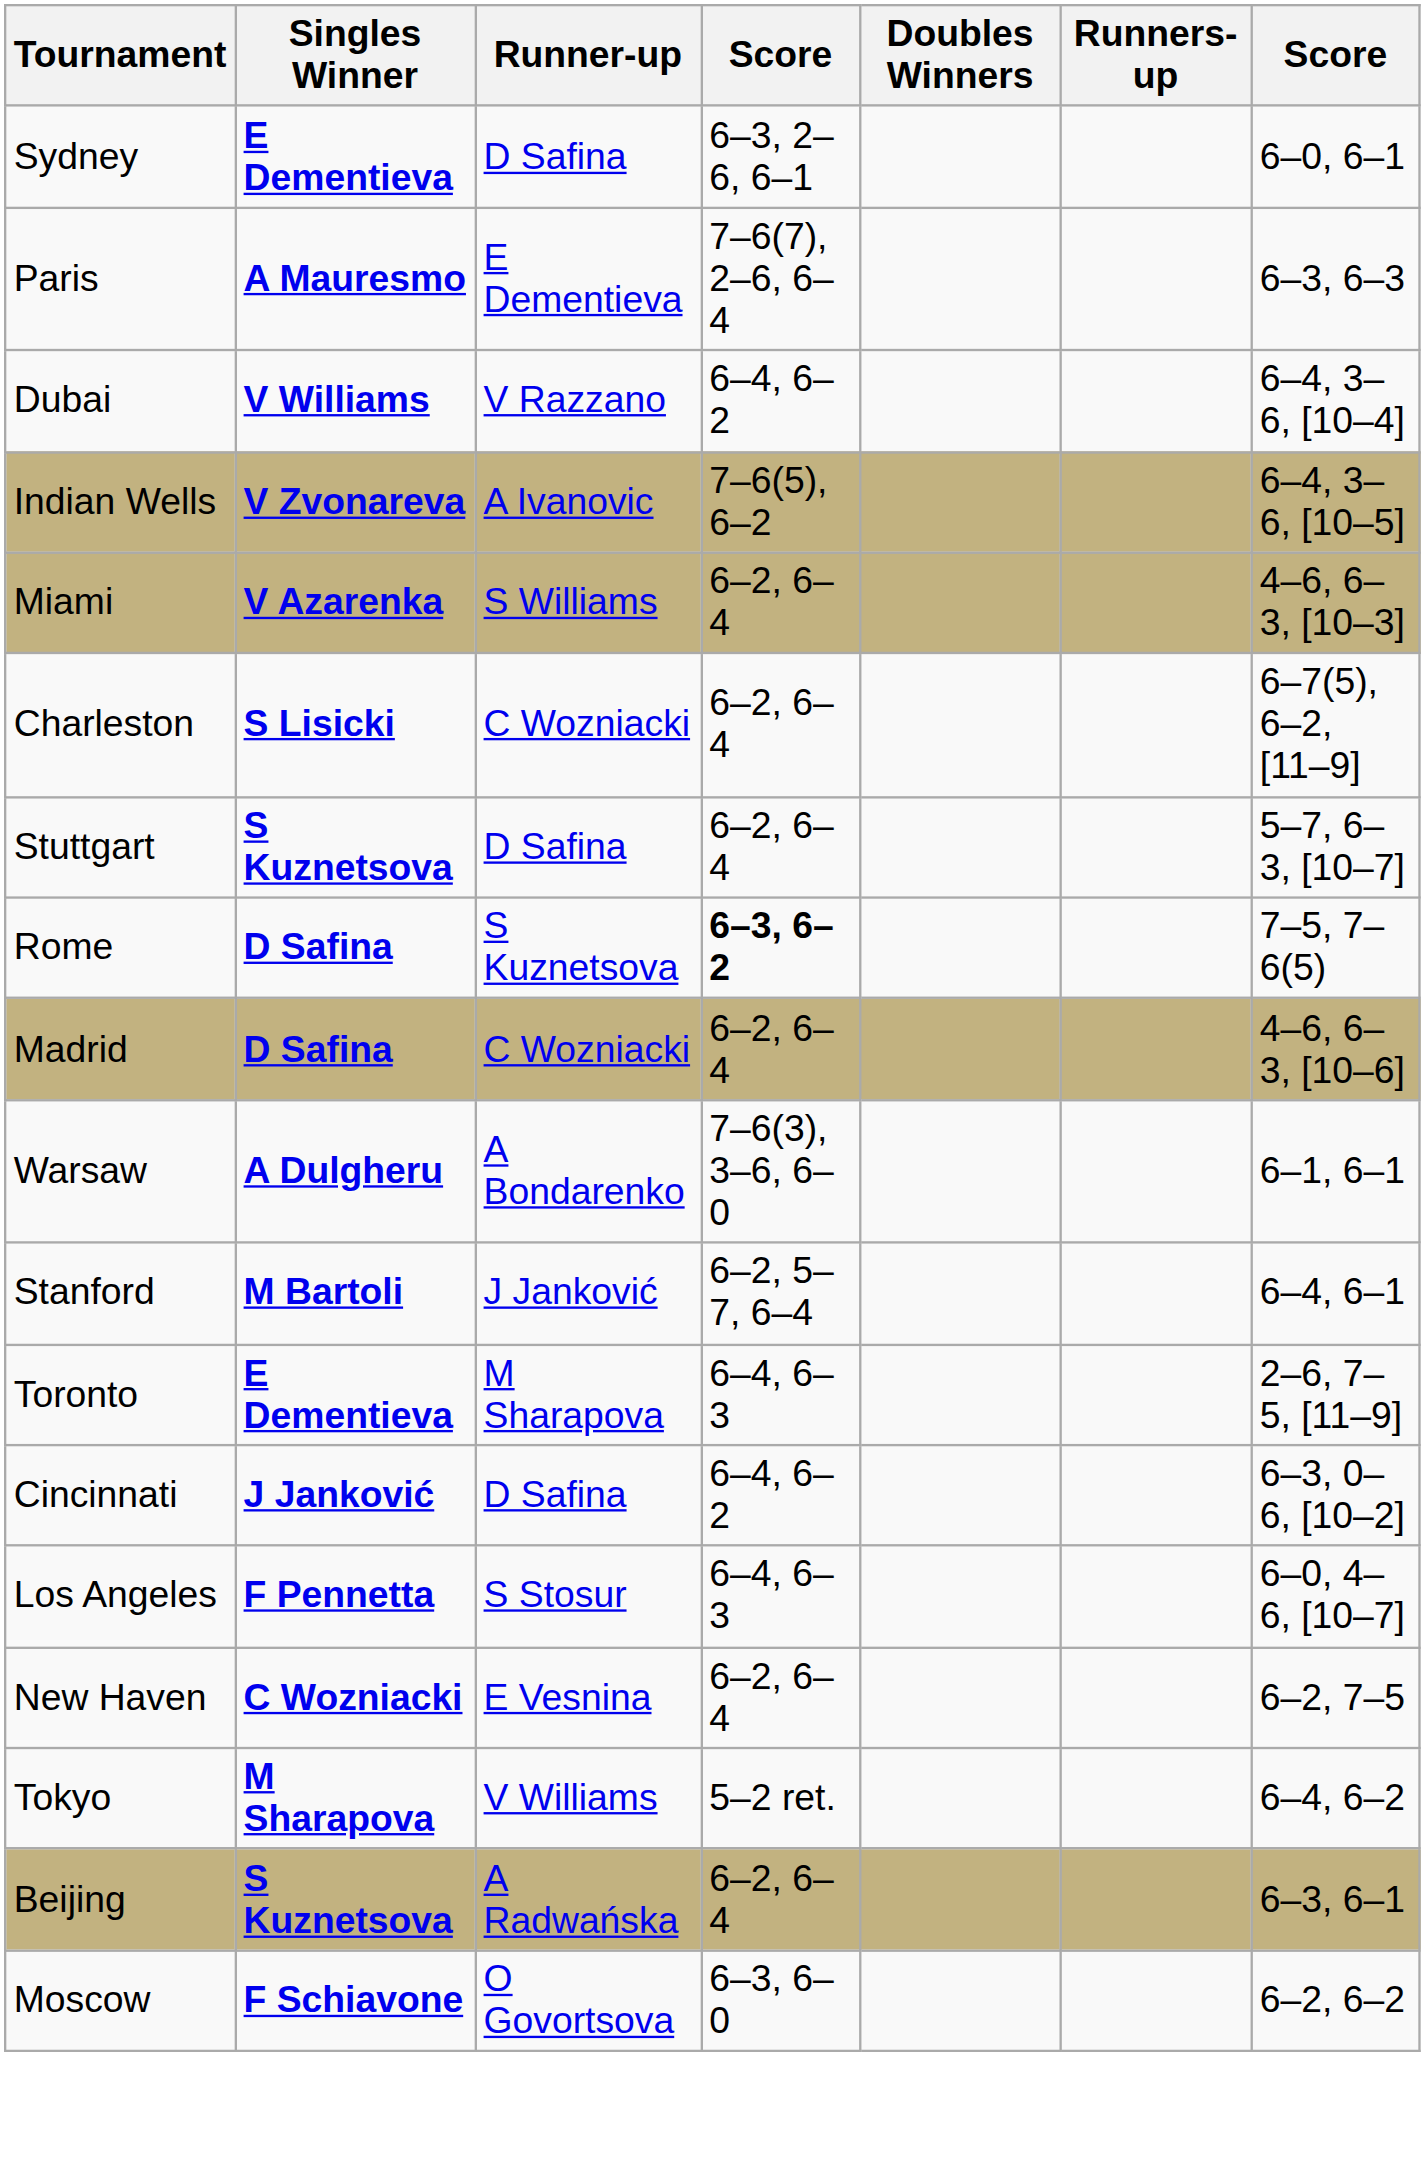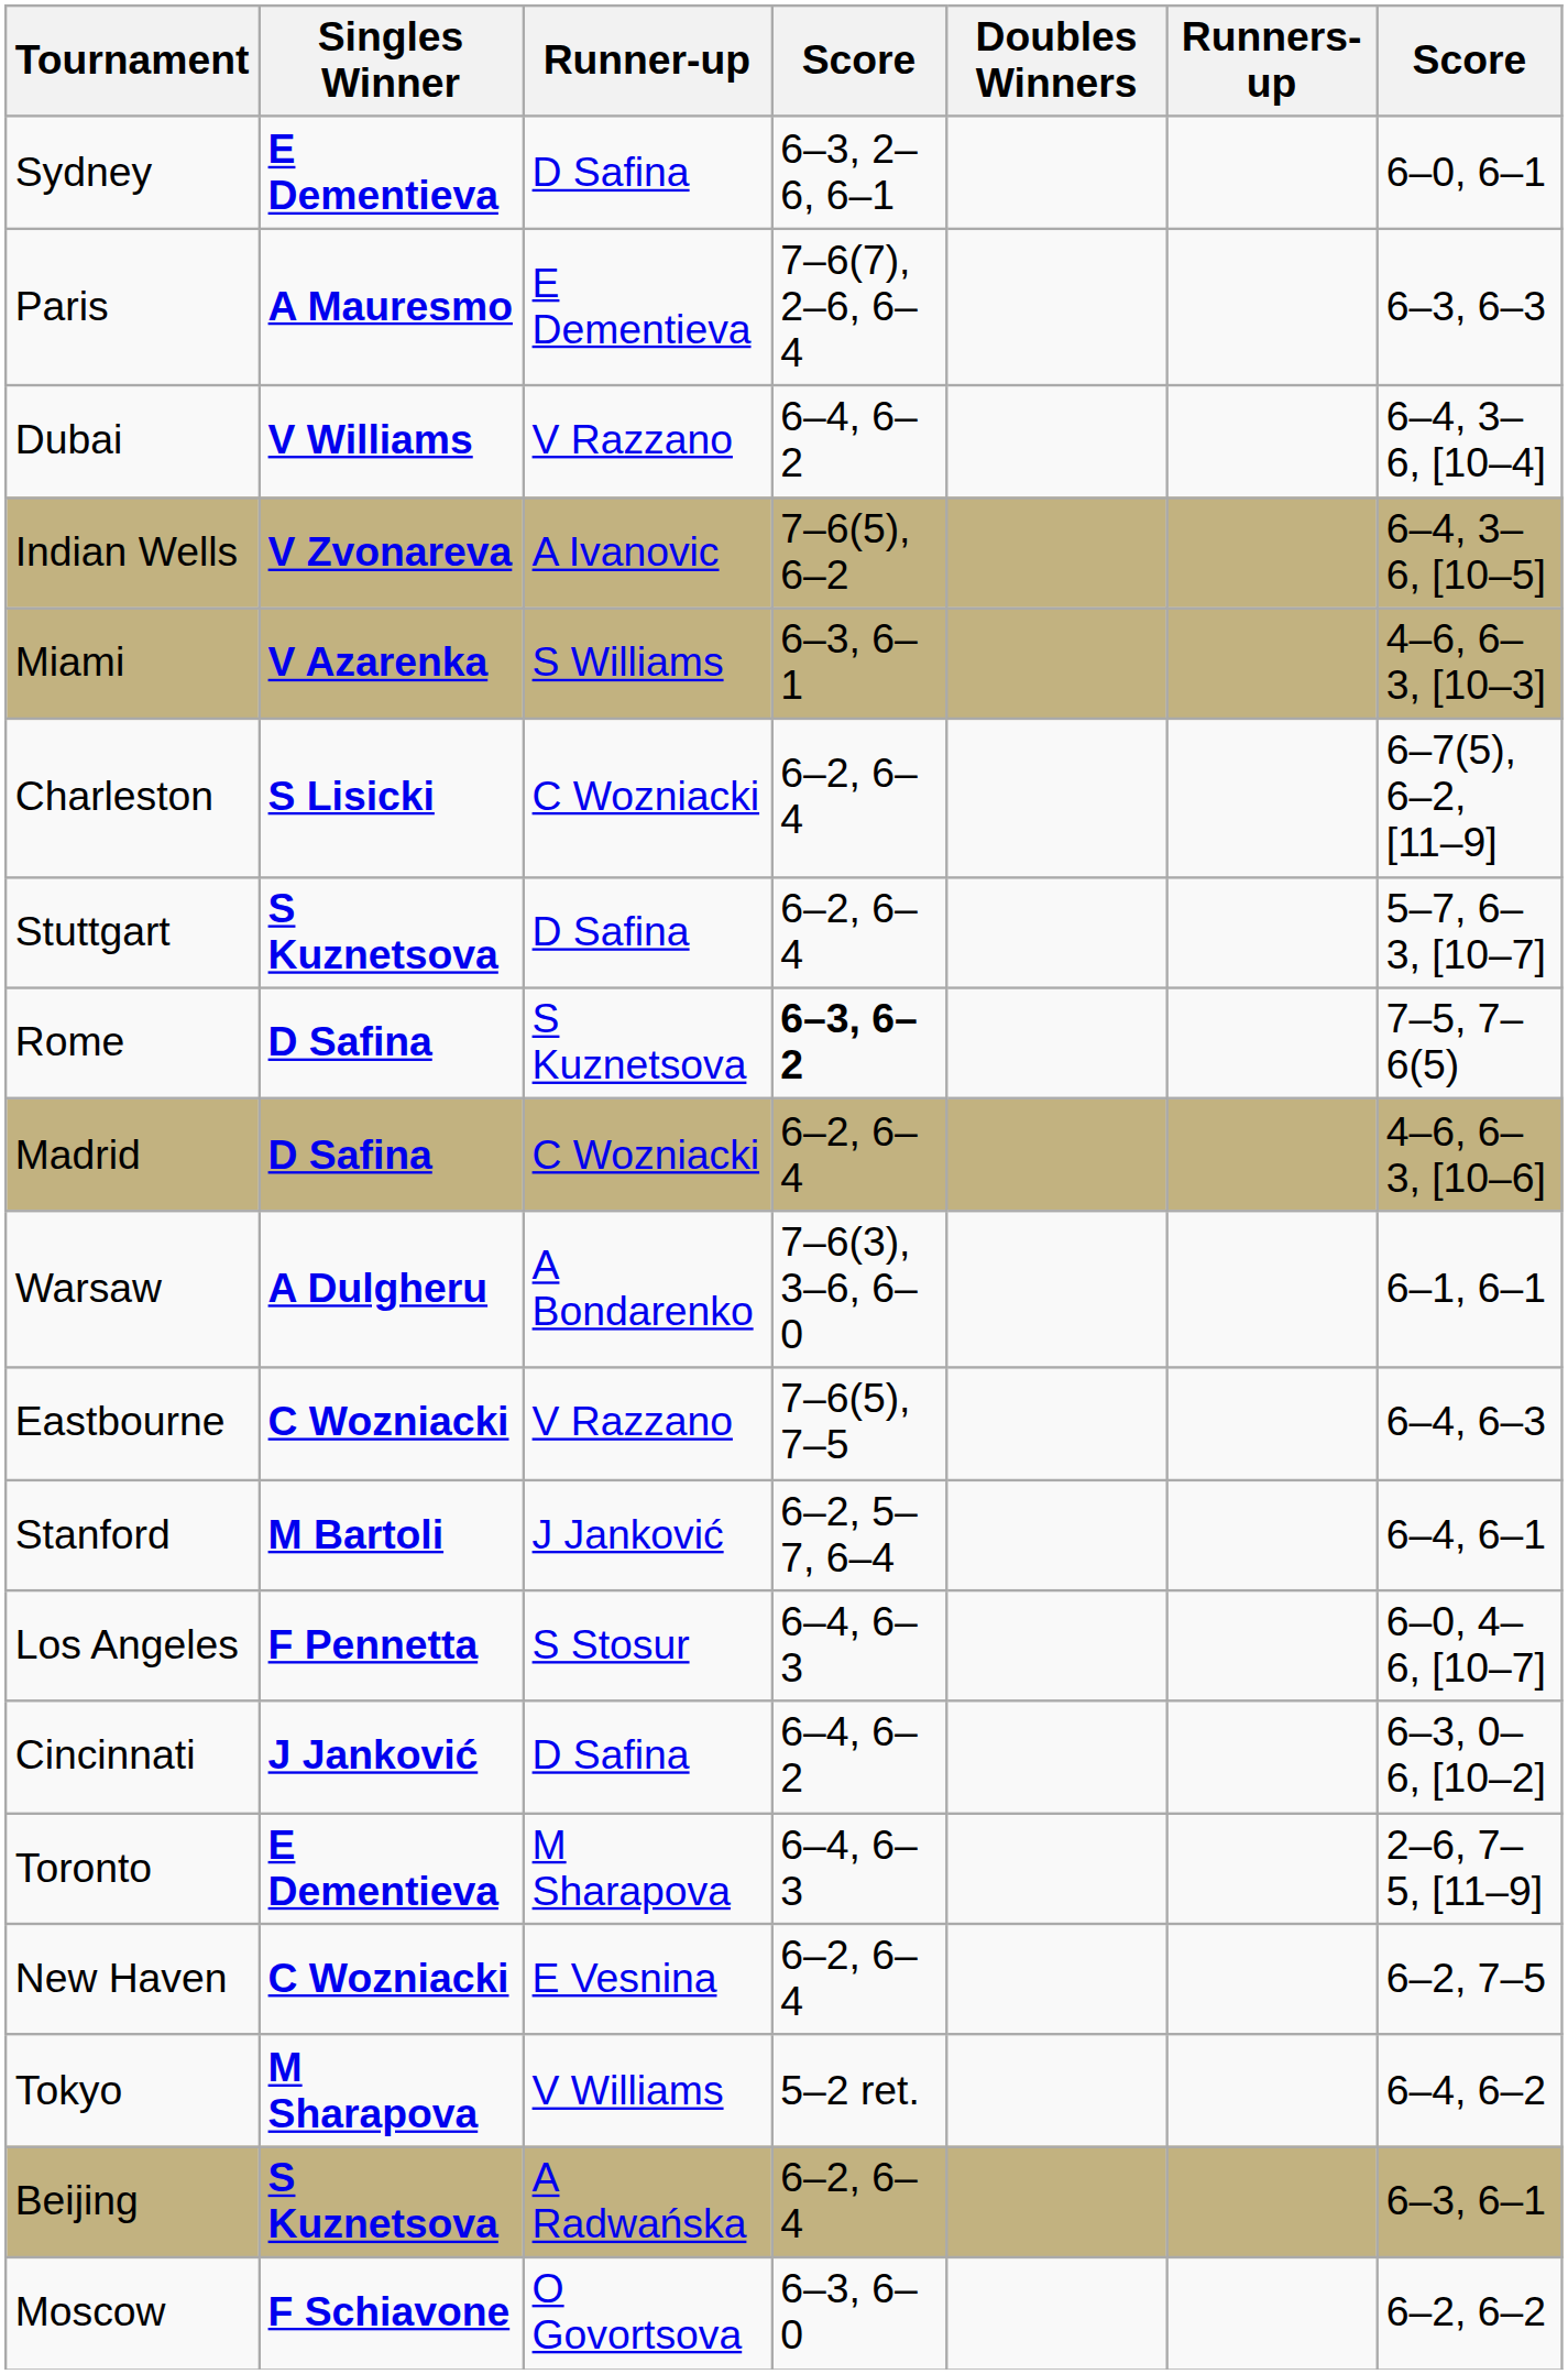Miami | column 4: 6–2, 6–4 -> 6–3, 6–1
+ row: Eastbourne | C Wozniacki | V Razzano | 7–6(5), 7–5 | 6–4, 6–3
rows swapped: Los Angeles <-> Toronto
